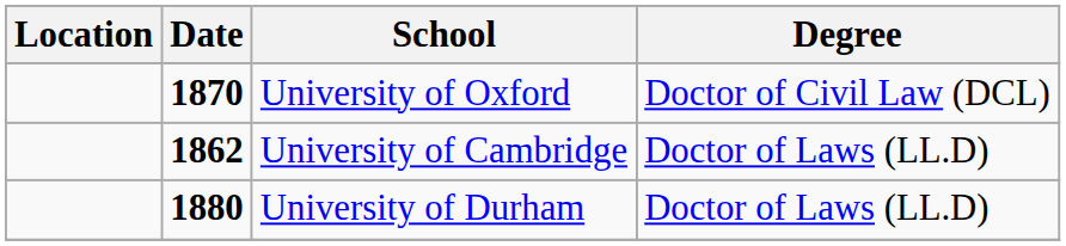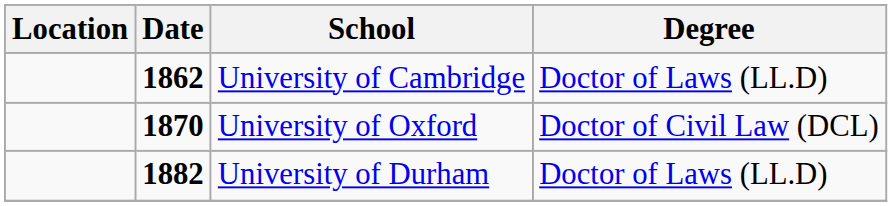rows swapped: University of Cambridge <-> University of Oxford
University of Durham | Date: 1880 -> 1882
